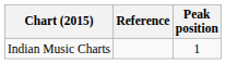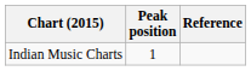columns swapped: Peak position <-> Reference
